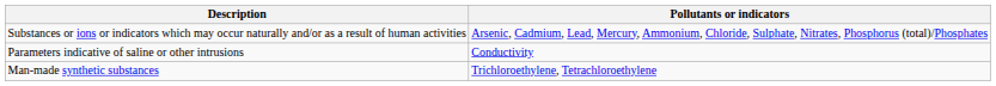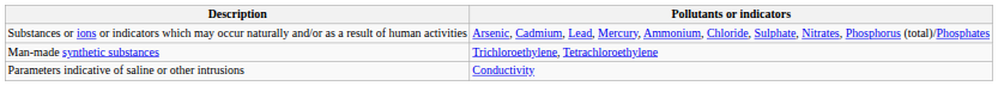rows swapped: Man-made synthetic substances <-> Parameters indicative of saline or other intrusions
